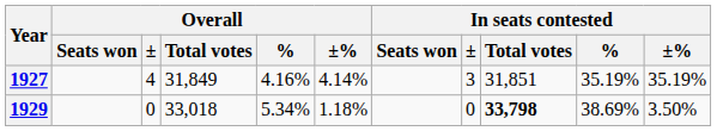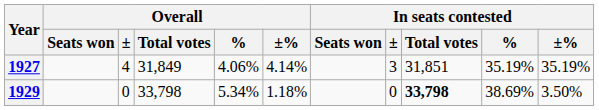1927 | Overall / %: 4.16% -> 4.06%
1929 | Overall / Total votes: 33,018 -> 33,798
